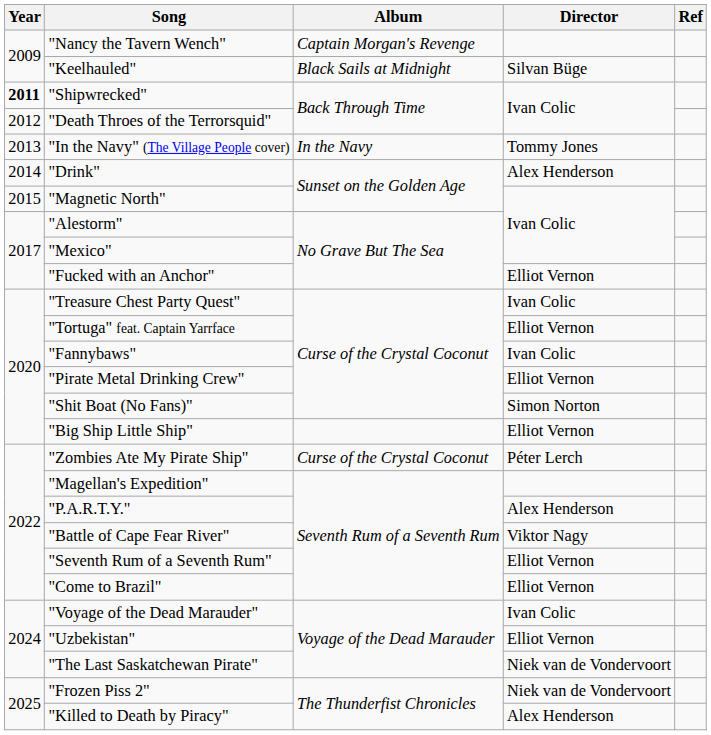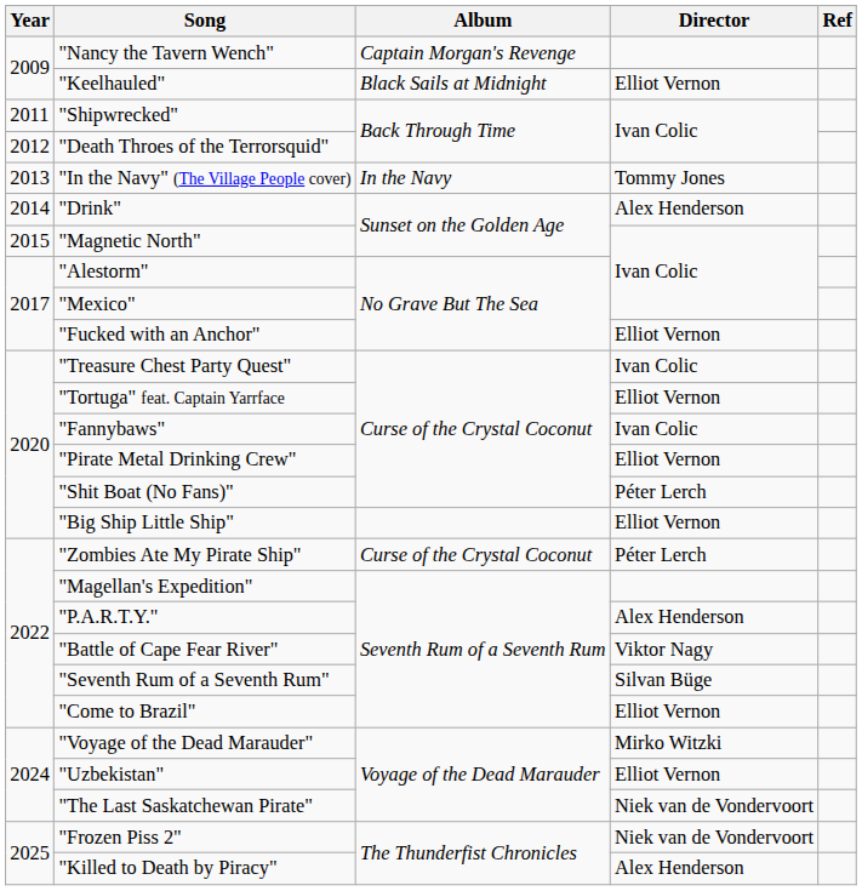"Keelhauled" | Director: Silvan Büge -> Elliot Vernon
"Shipwrecked" | Year: bold -> normal
"Shit Boat (No Fans)" | Director: Simon Norton -> Péter Lerch
"Seventh Rum of a Seventh Rum" | Director: Elliot Vernon -> Silvan Büge
"Voyage of the Dead Marauder" | Director: Ivan Colic -> Mirko Witzki
